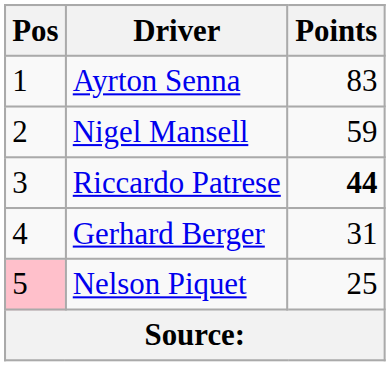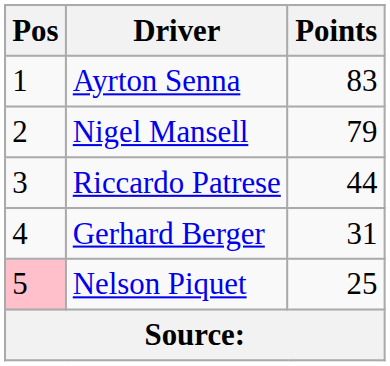Nigel Mansell | Points: 59 -> 79
Riccardo Patrese | Points: bold -> normal
